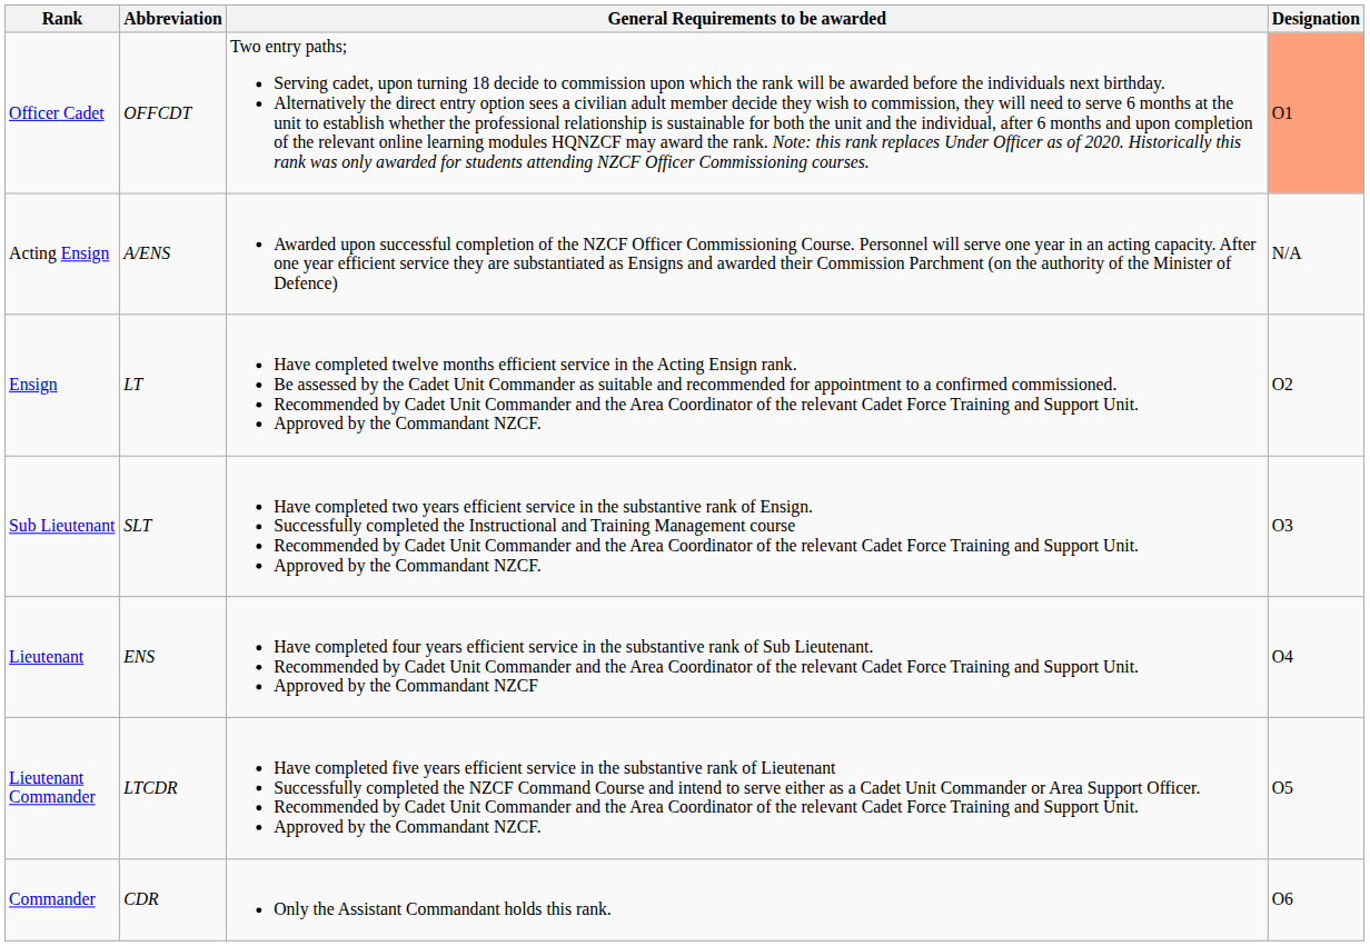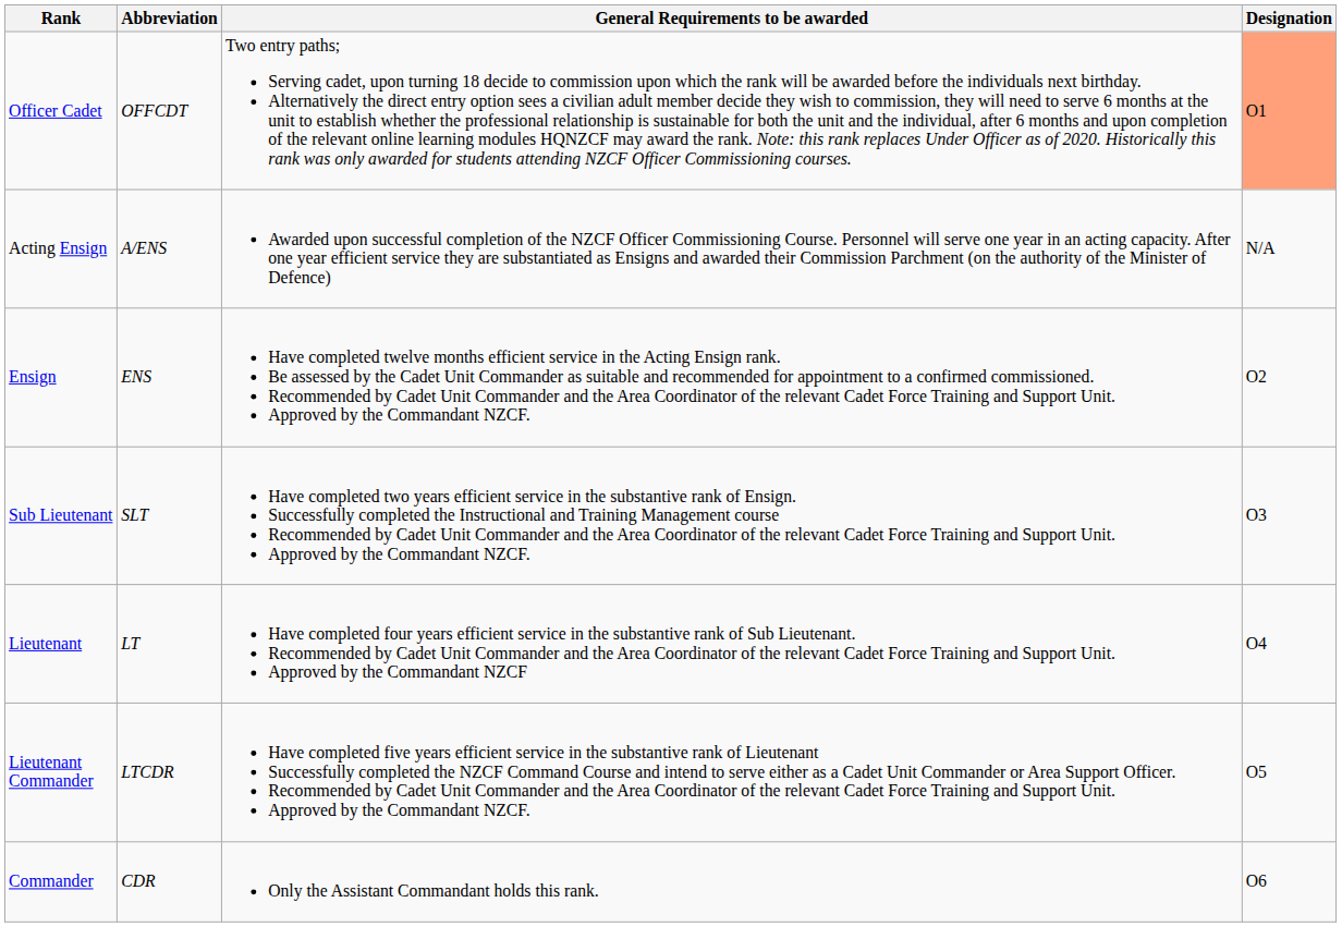Ensign | Abbreviation: LT -> ENS
Lieutenant | Abbreviation: ENS -> LT
